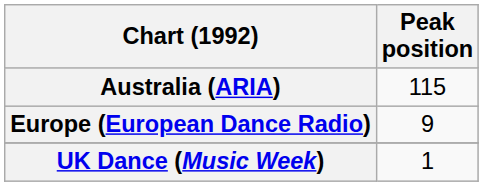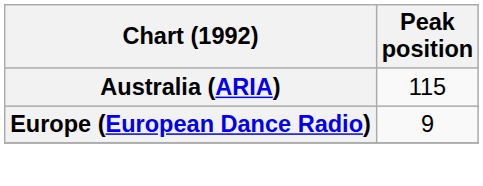- row: UK Dance (Music Week) | 1
